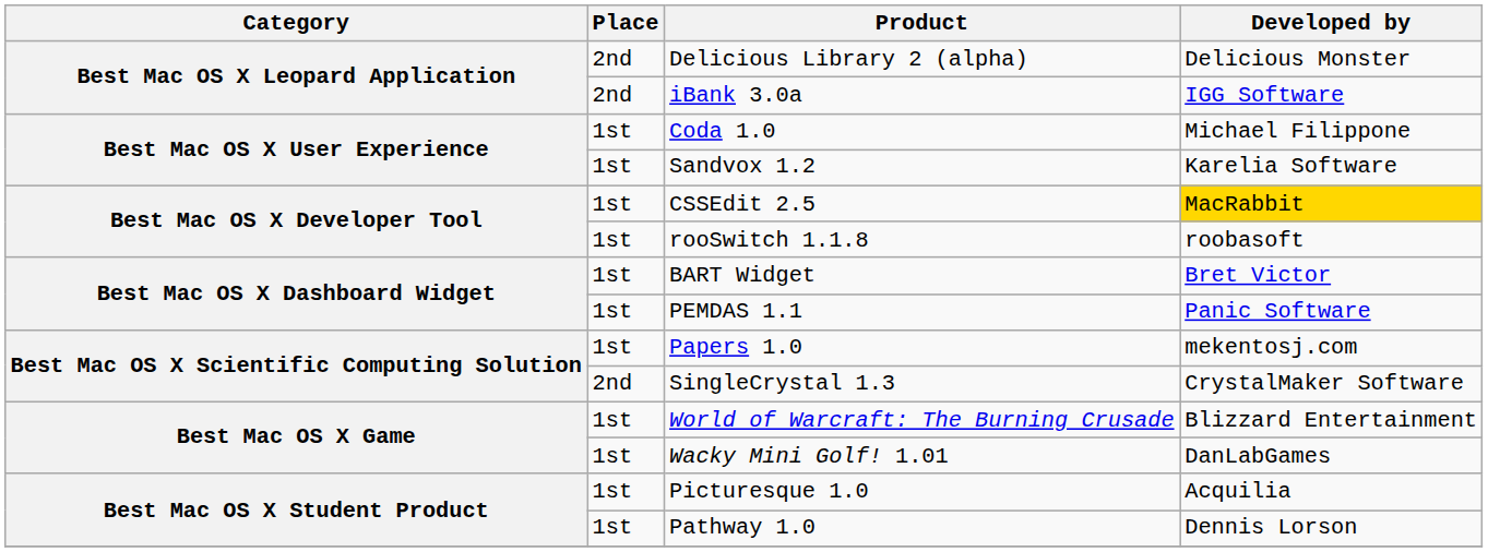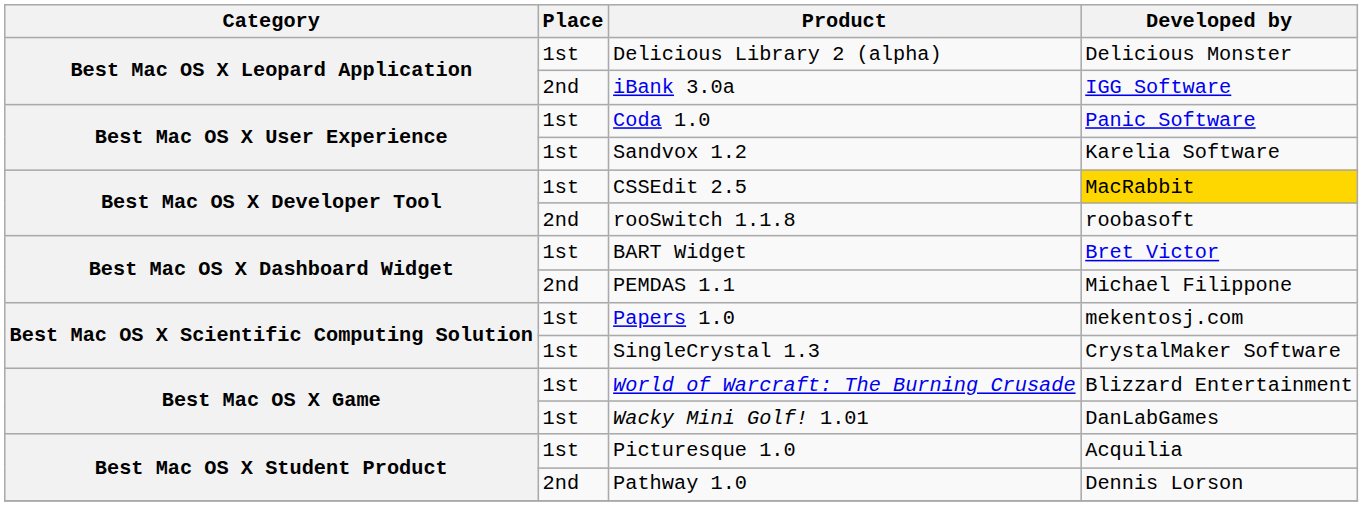Delicious Library 2 (alpha) | Place: 2nd -> 1st
Coda 1.0 | Developed by: Michael Filippone -> Panic Software
rooSwitch 1.1.8 | Place: 1st -> 2nd
PEMDAS 1.1 | Place: 1st -> 2nd
PEMDAS 1.1 | Developed by: Panic Software -> Michael Filippone
SingleCrystal 1.3 | Place: 2nd -> 1st
Pathway 1.0 | Place: 1st -> 2nd
